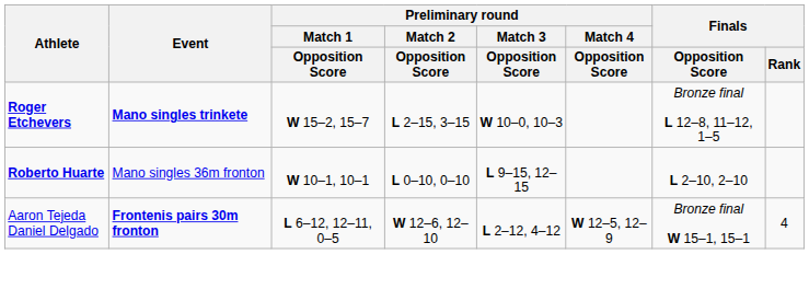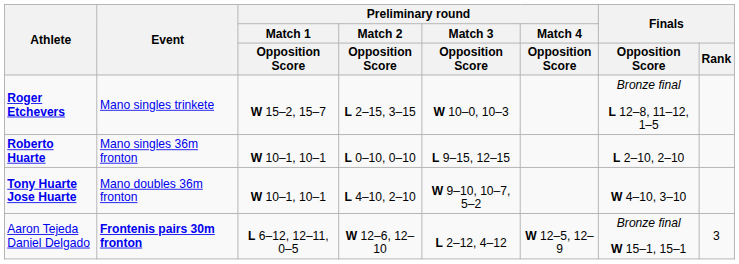Roger Etchevers | Event: bold -> normal
+ row: Tony Huarte Jose Huarte | Mano doubles 36m fronton | W 10–1, 10–1 | L 4–10, 2–10 | W 9–10, 10–7, 5–2 | W 4–10, 3–10
Aaron Tejeda Daniel Delgado | Finals / Rank: 4 -> 3
